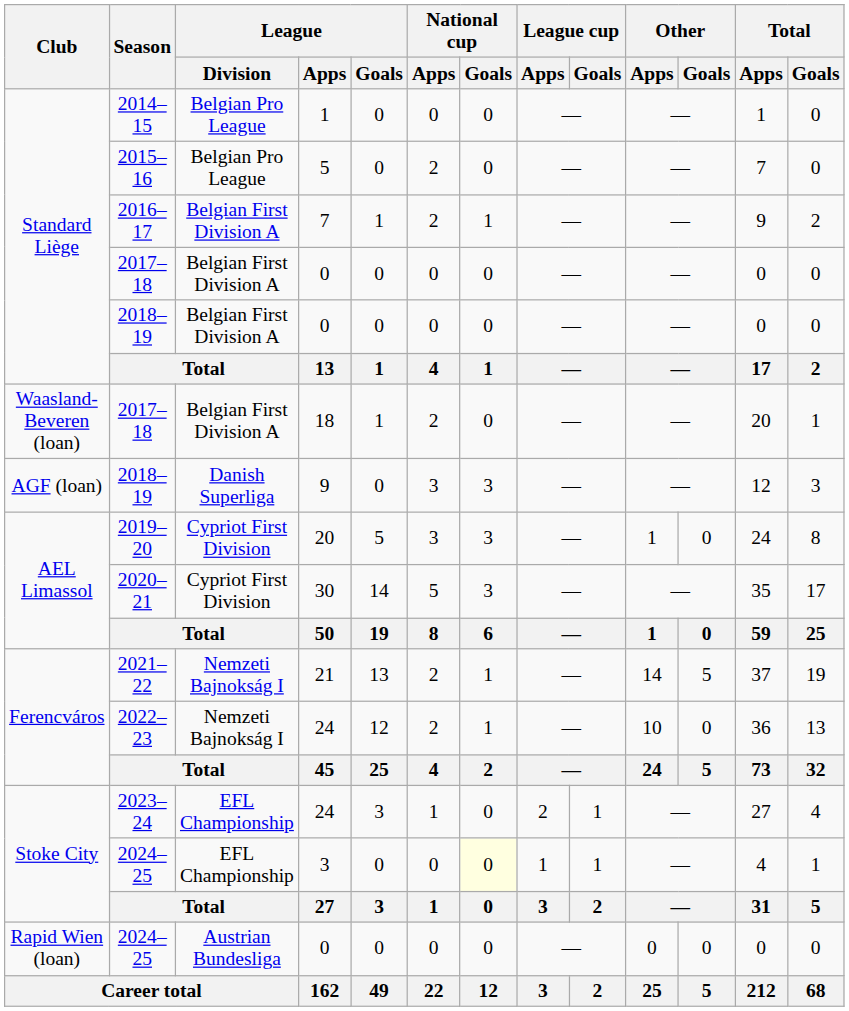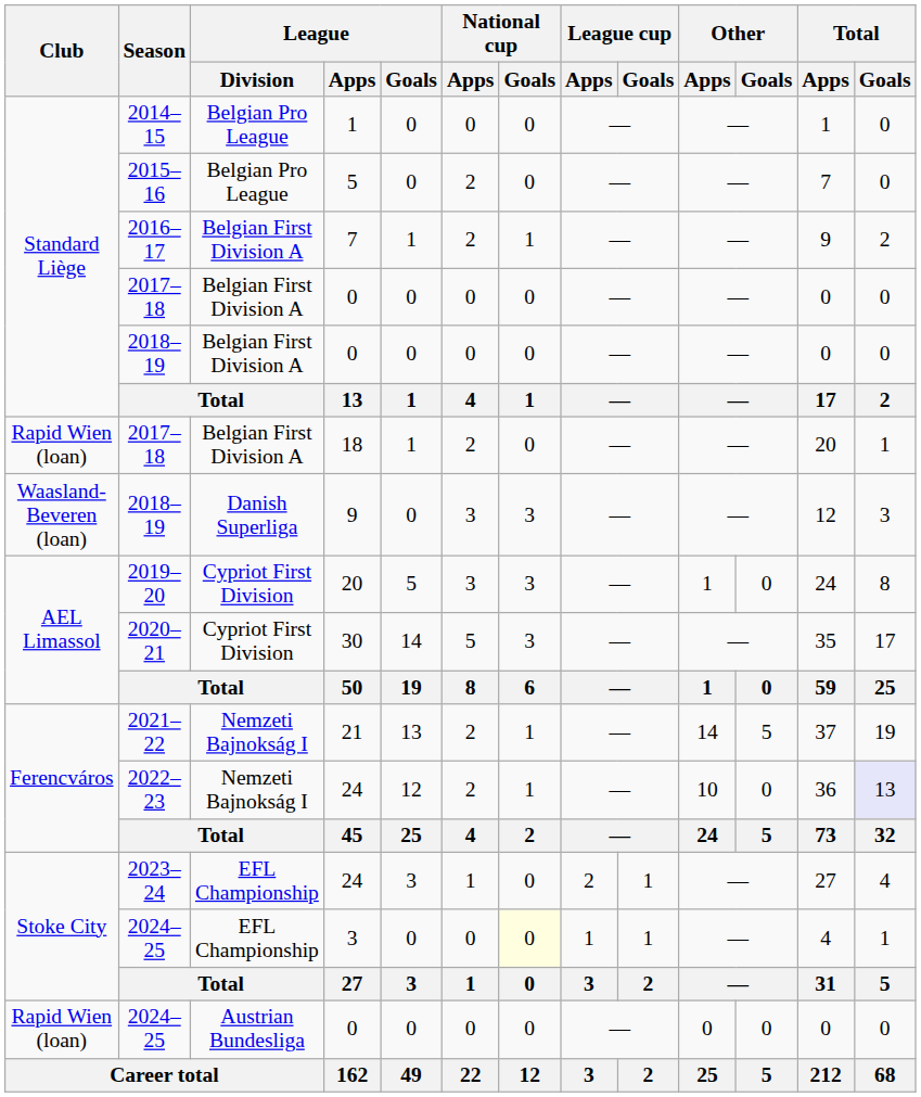2017–18 / 18 | Club: Waasland-Beveren (loan) -> Rapid Wien (loan)
2018–19 / 9 | Club: AGF (loan) -> Waasland-Beveren (loan)
2022–23 | Total / Goals: no background -> lavender background
